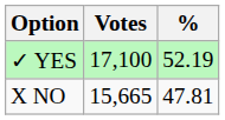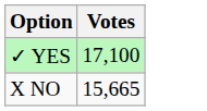- column: % | 52.19 | 47.81
